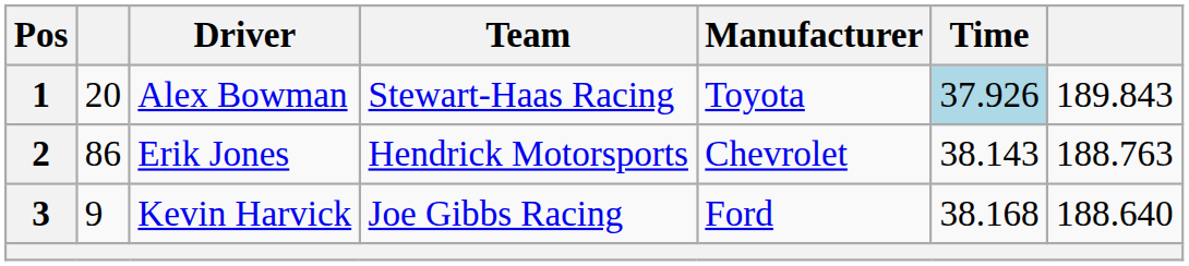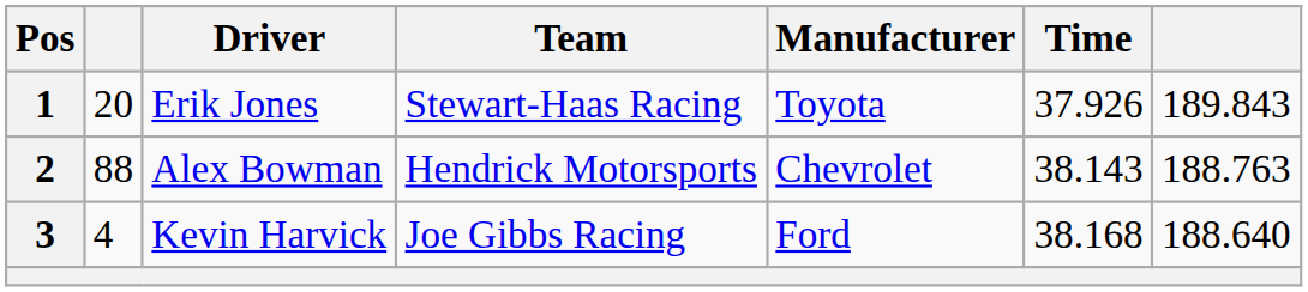1 | Driver: Alex Bowman -> Erik Jones
1 | Time: lightblue background -> no background
2 | column 2: 86 -> 88
2 | Driver: Erik Jones -> Alex Bowman
3 | column 2: 9 -> 4
